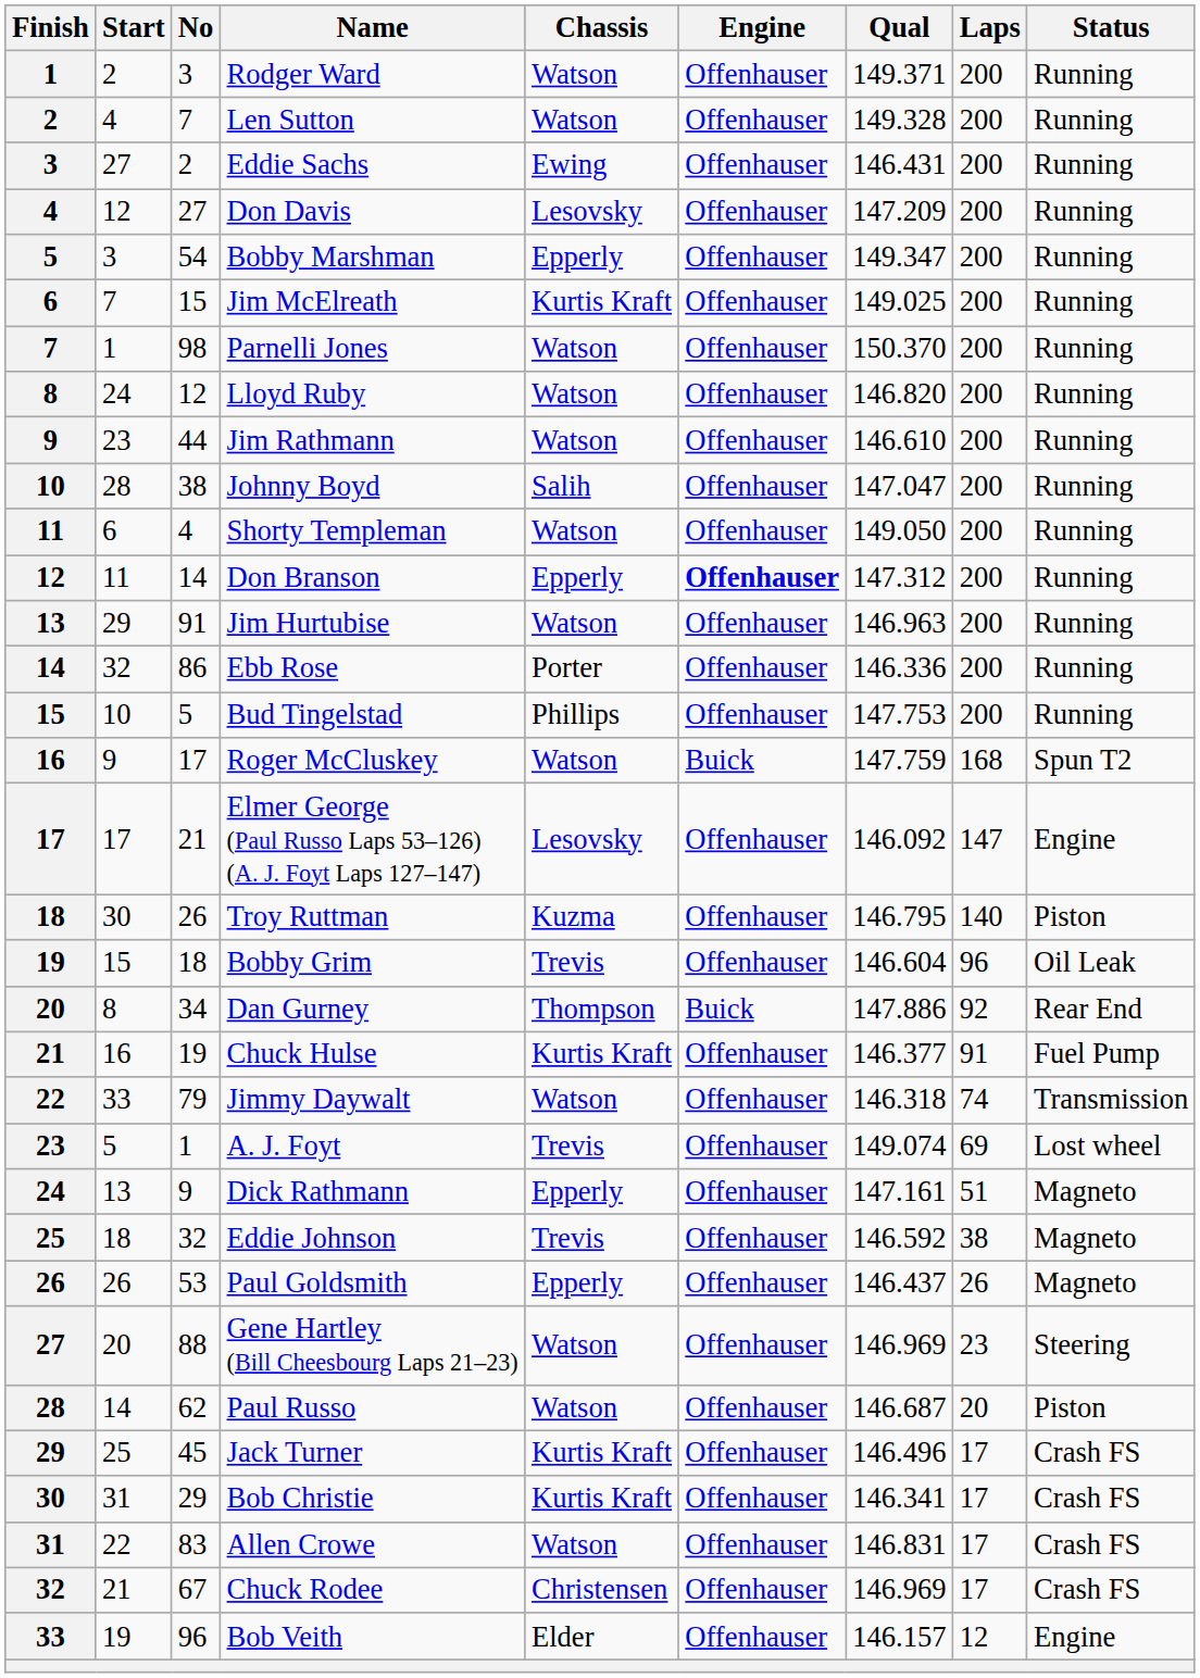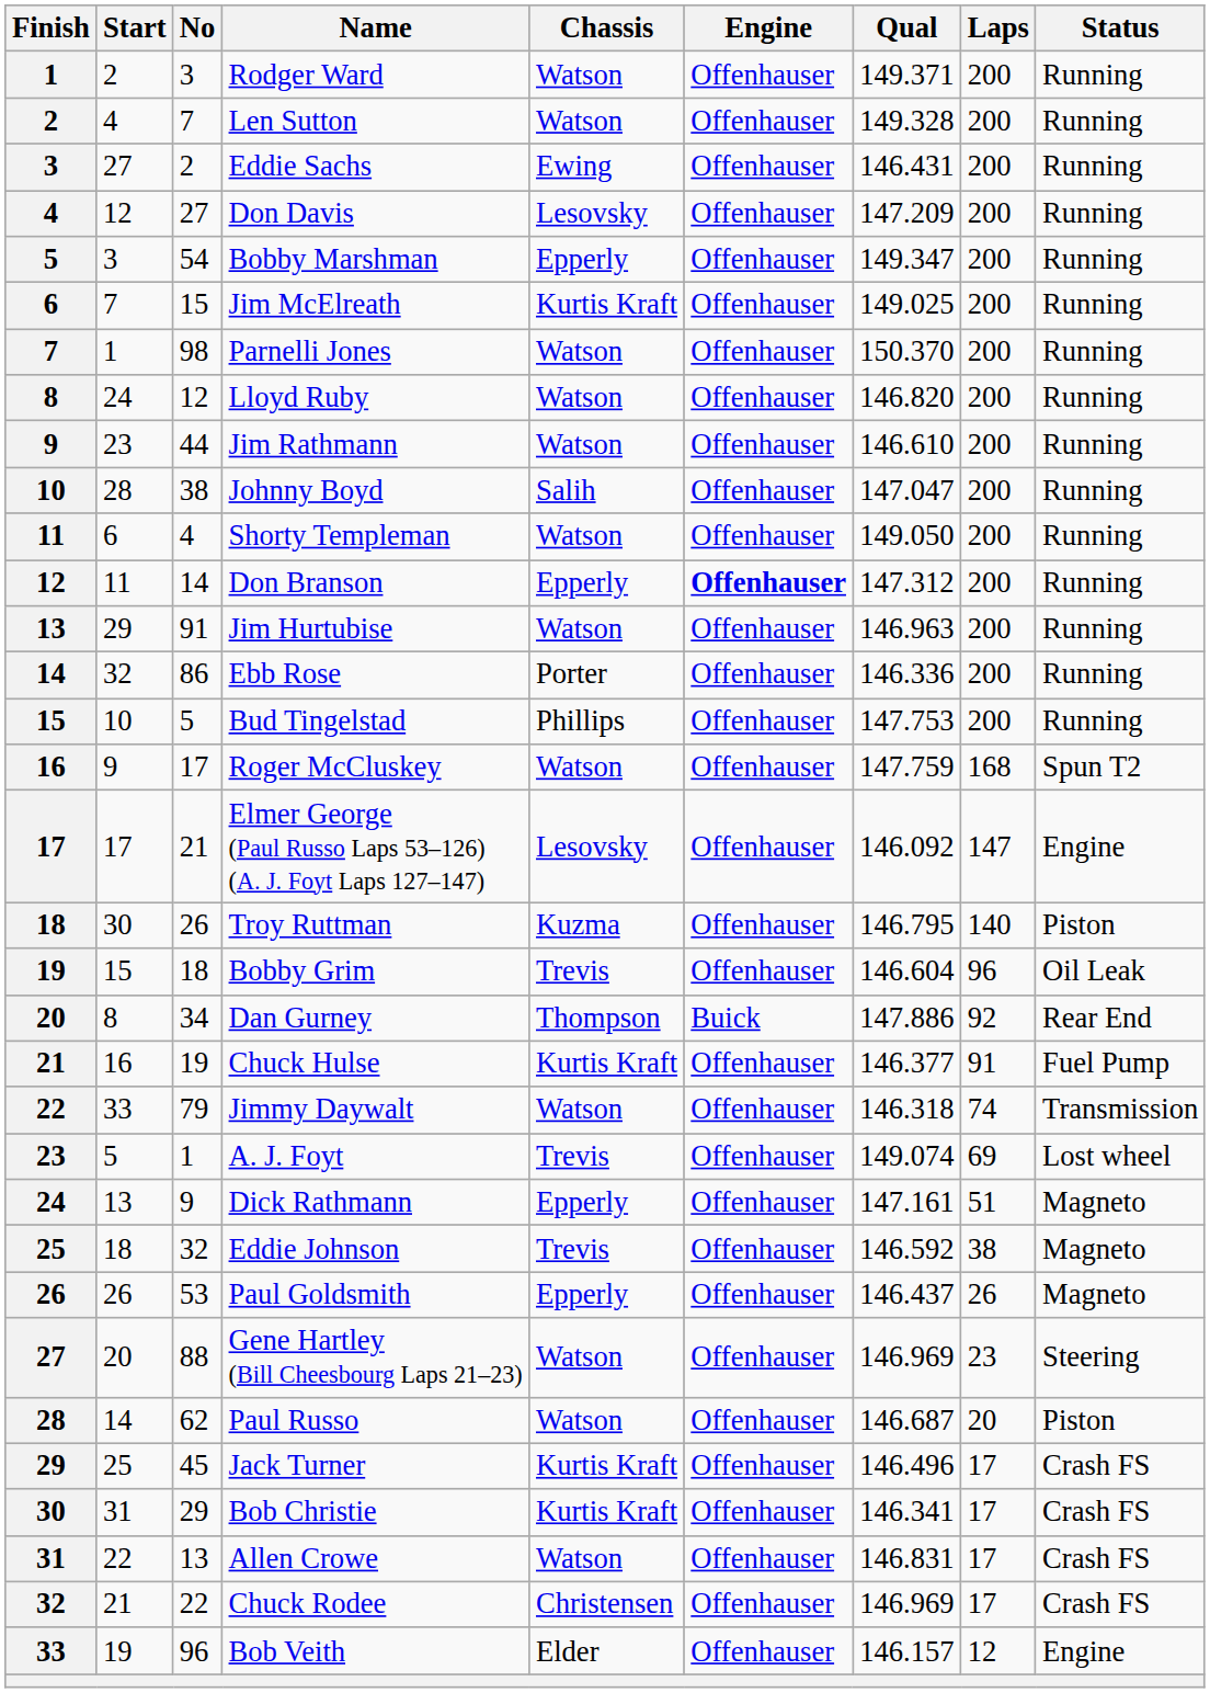Roger McCluskey | Engine: Buick -> Offenhauser
Allen Crowe | No: 83 -> 13
Chuck Rodee | No: 67 -> 22
